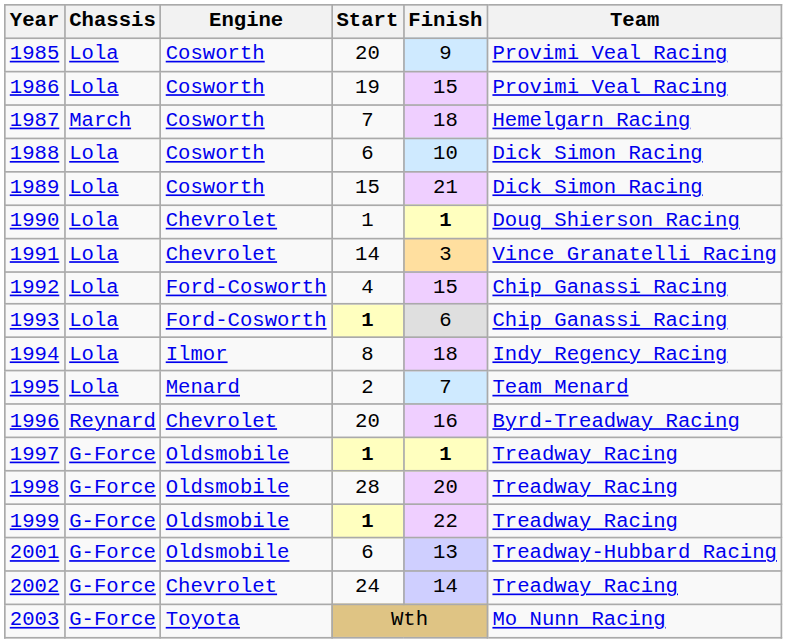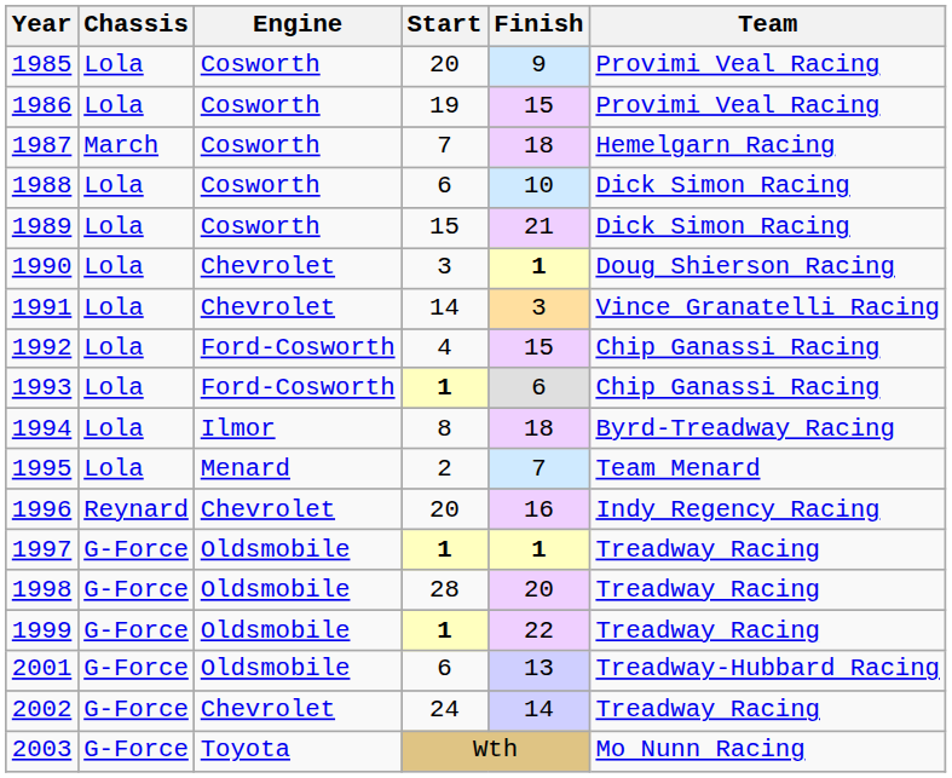1990 | Start: 1 -> 3
1994 | Team: Indy Regency Racing -> Byrd-Treadway Racing
1996 | Team: Byrd-Treadway Racing -> Indy Regency Racing
